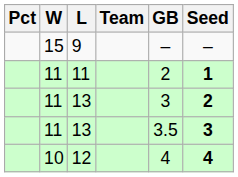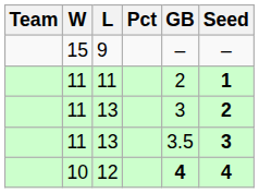columns swapped: Team <-> Pct
12 | GB: normal -> bold
